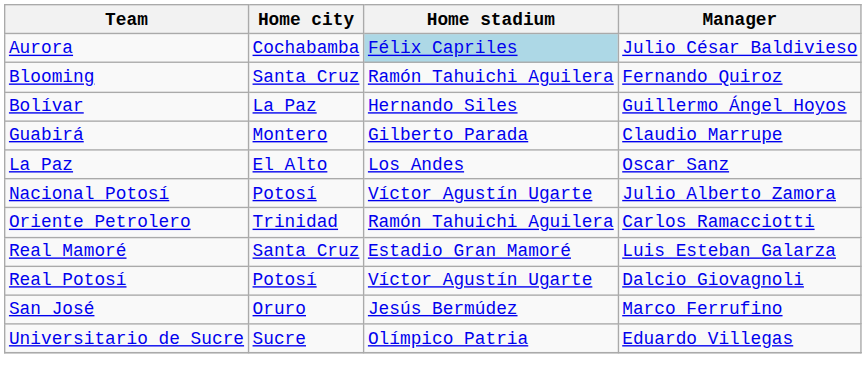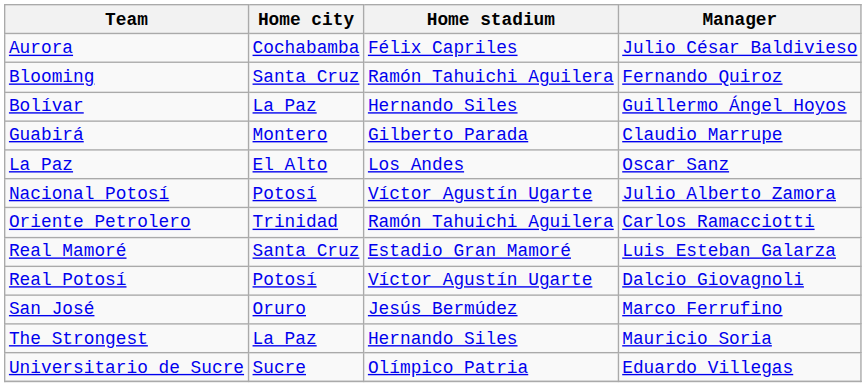Aurora | Home stadium: lightblue background -> no background
+ row: The Strongest | La Paz | Hernando Siles | Mauricio Soria
